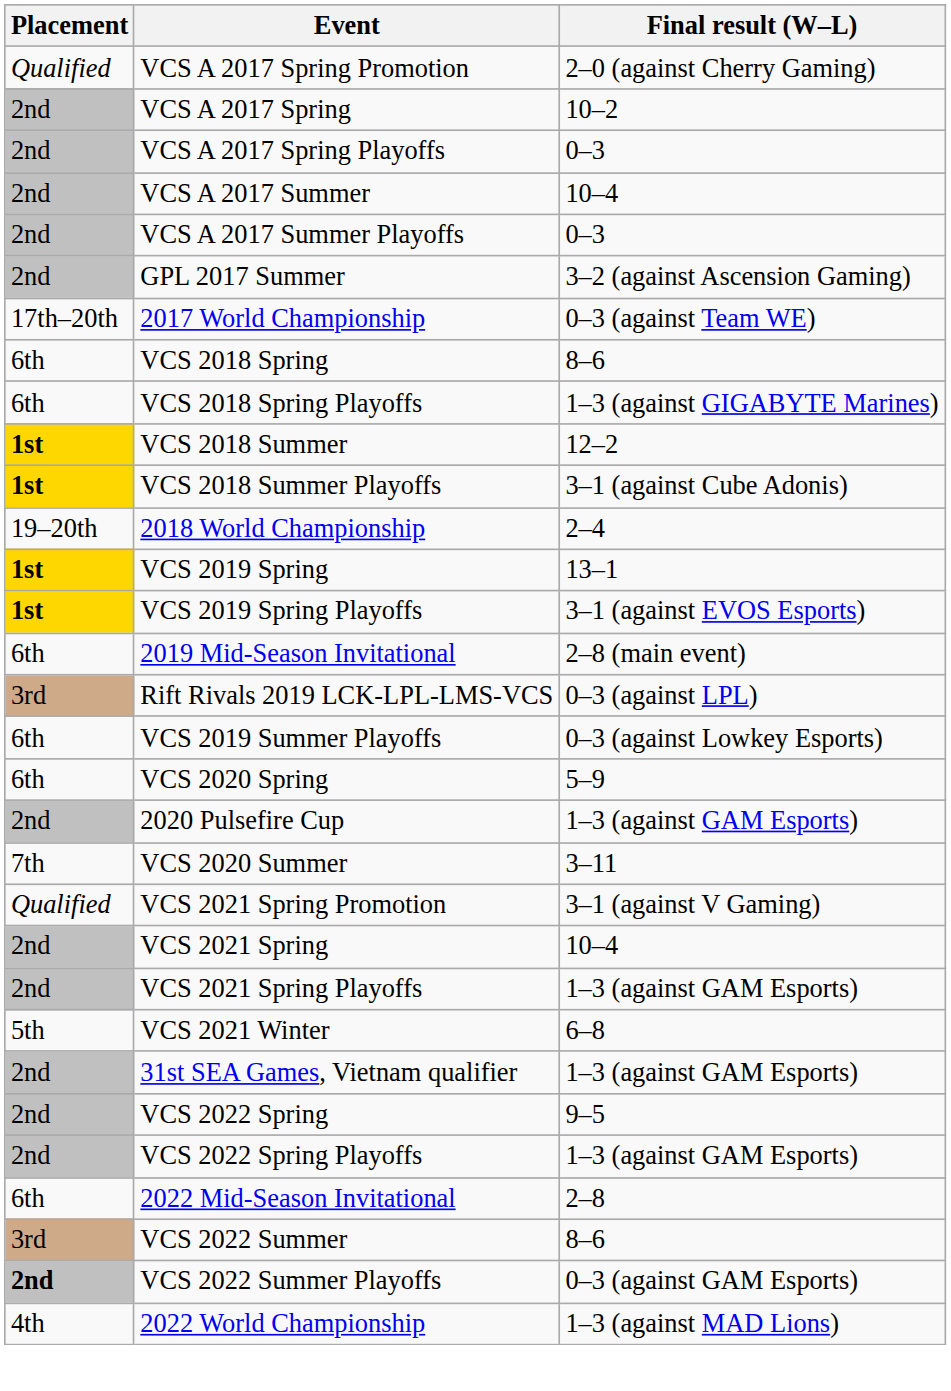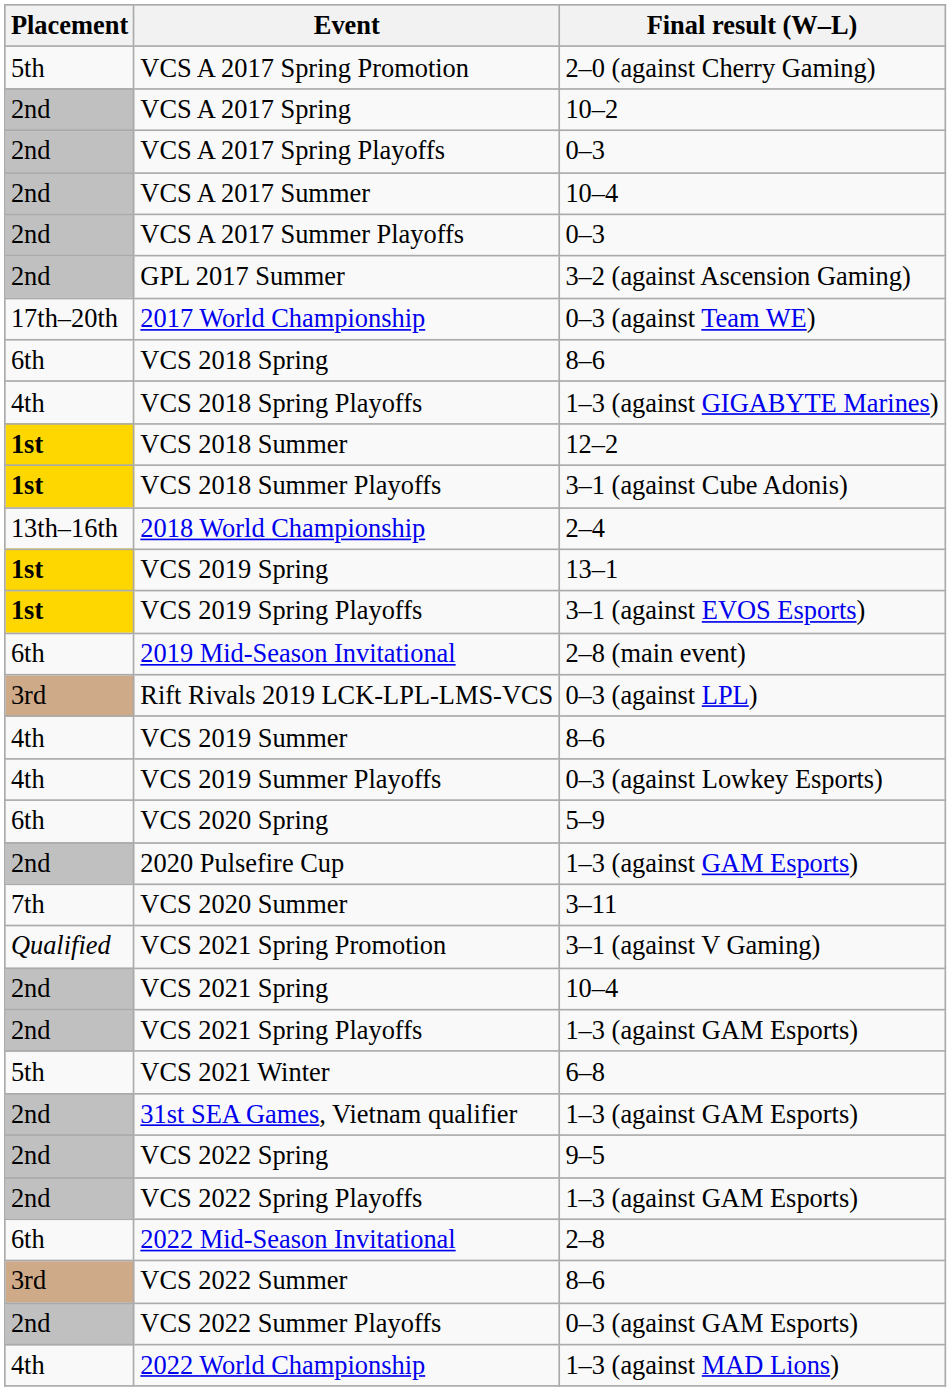VCS A 2017 Spring Promotion | Placement: Qualified -> 5th
VCS 2018 Spring Playoffs | Placement: 6th -> 4th
2018 World Championship | Placement: 19–20th -> 13th–16th
+ row: 4th | VCS 2019 Summer | 8–6
VCS 2019 Summer Playoffs | Placement: 6th -> 4th
VCS 2022 Summer Playoffs | Placement: bold -> normal
